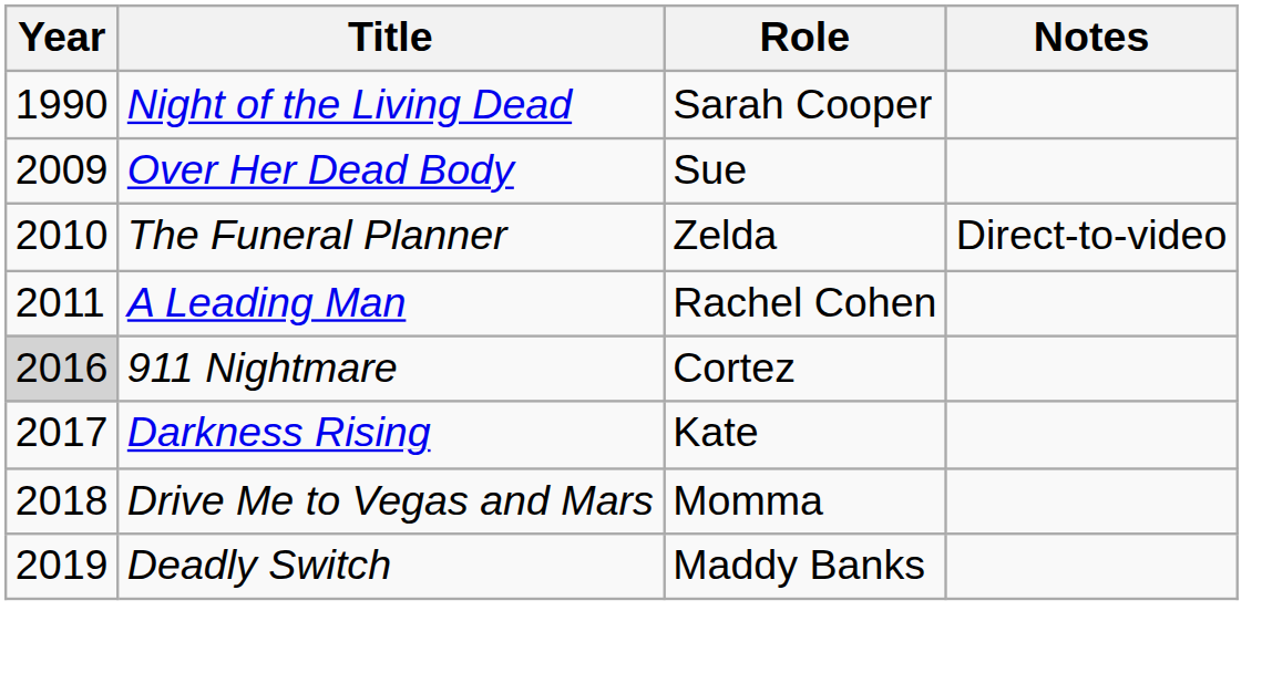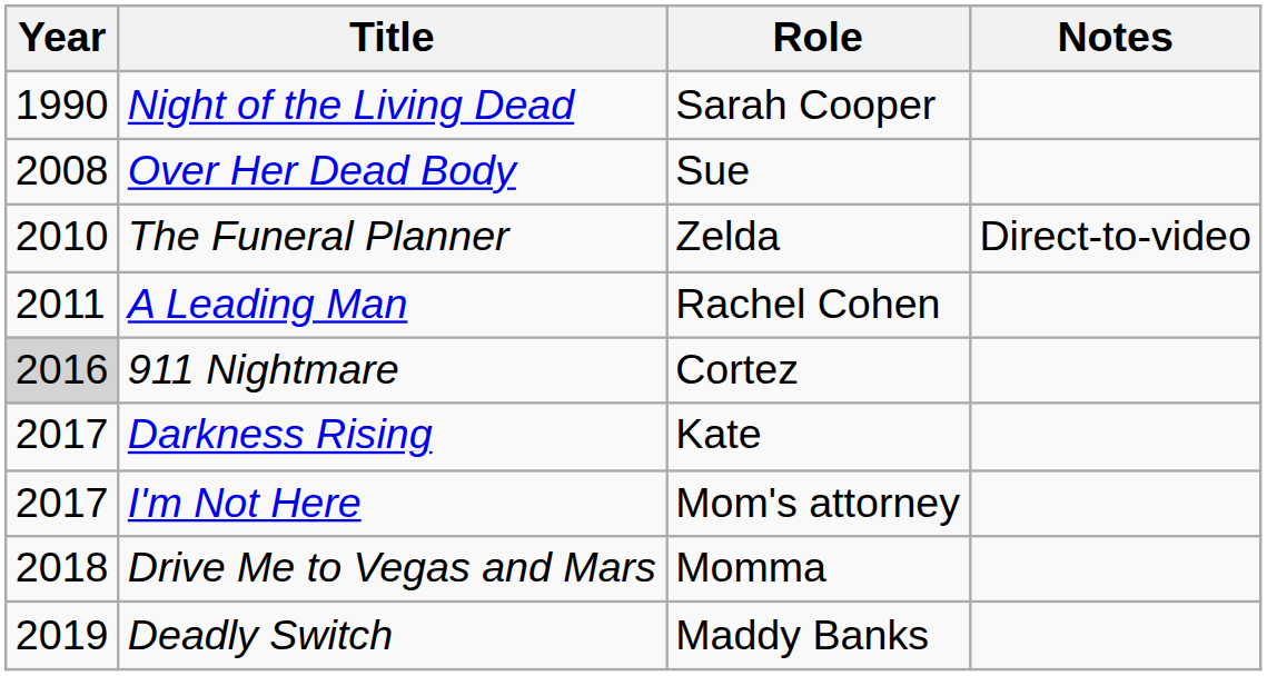Over Her Dead Body | Year: 2009 -> 2008
+ row: 2017 | I'm Not Here | Mom's attorney
